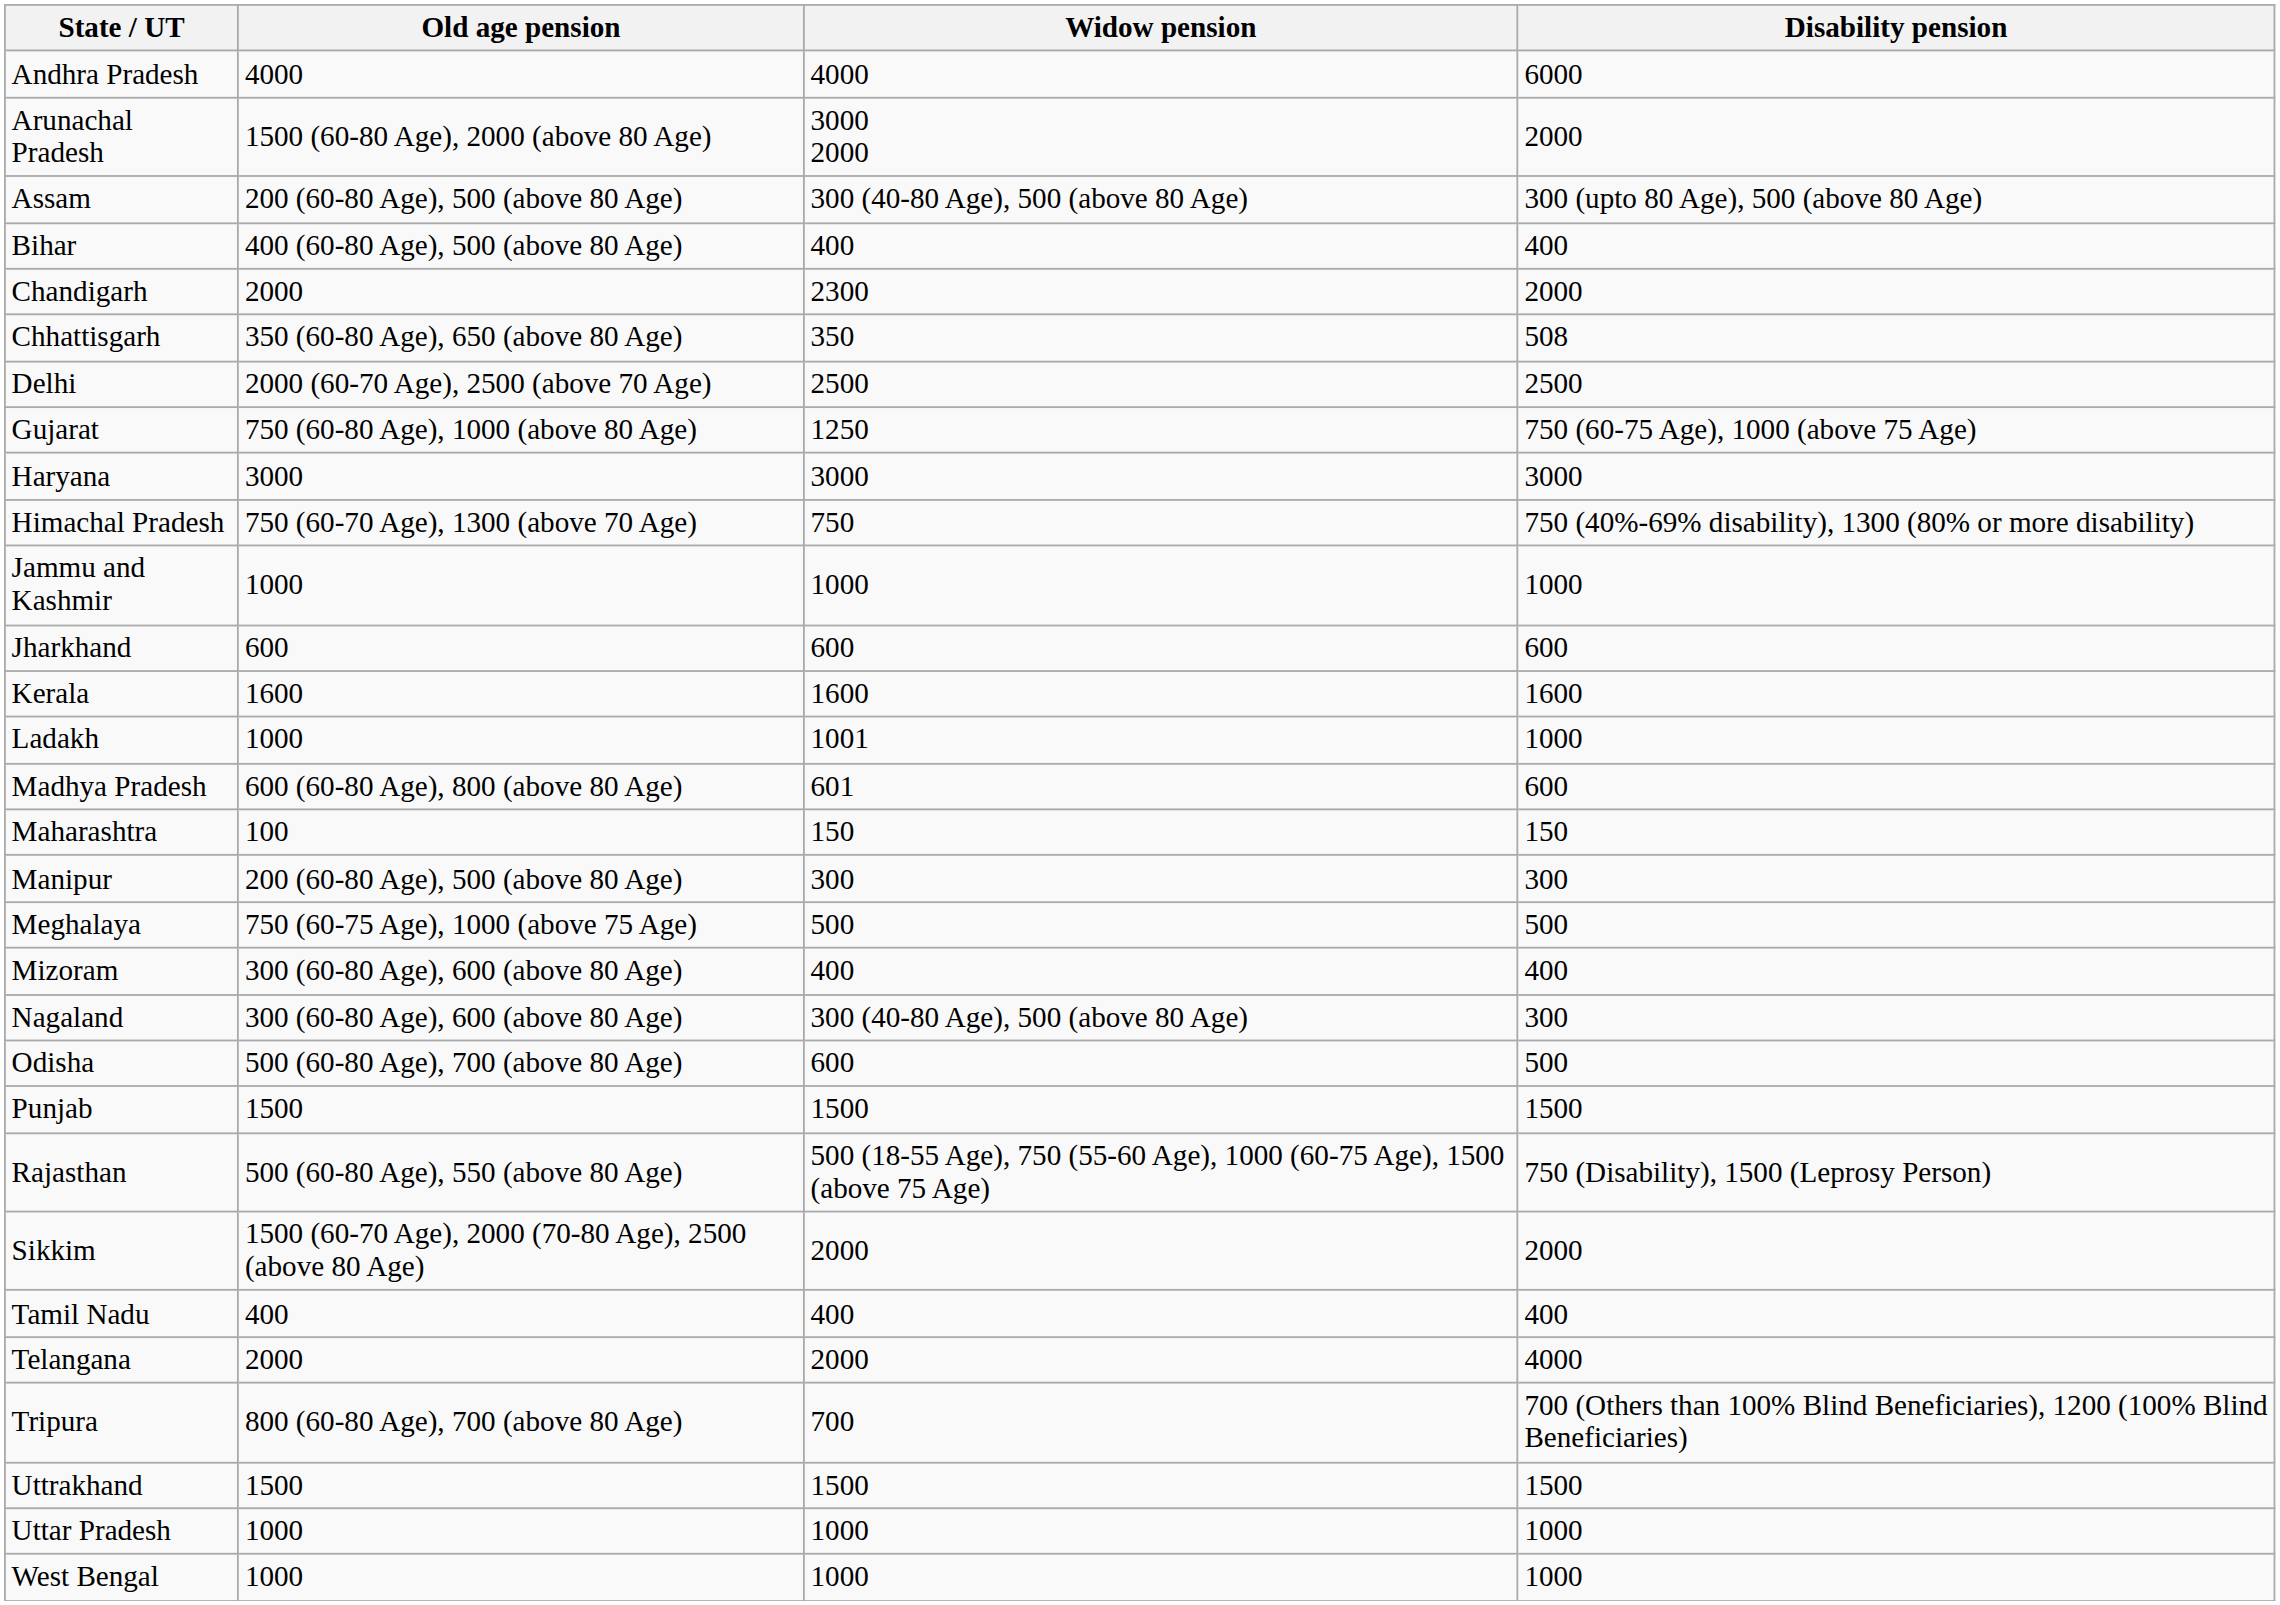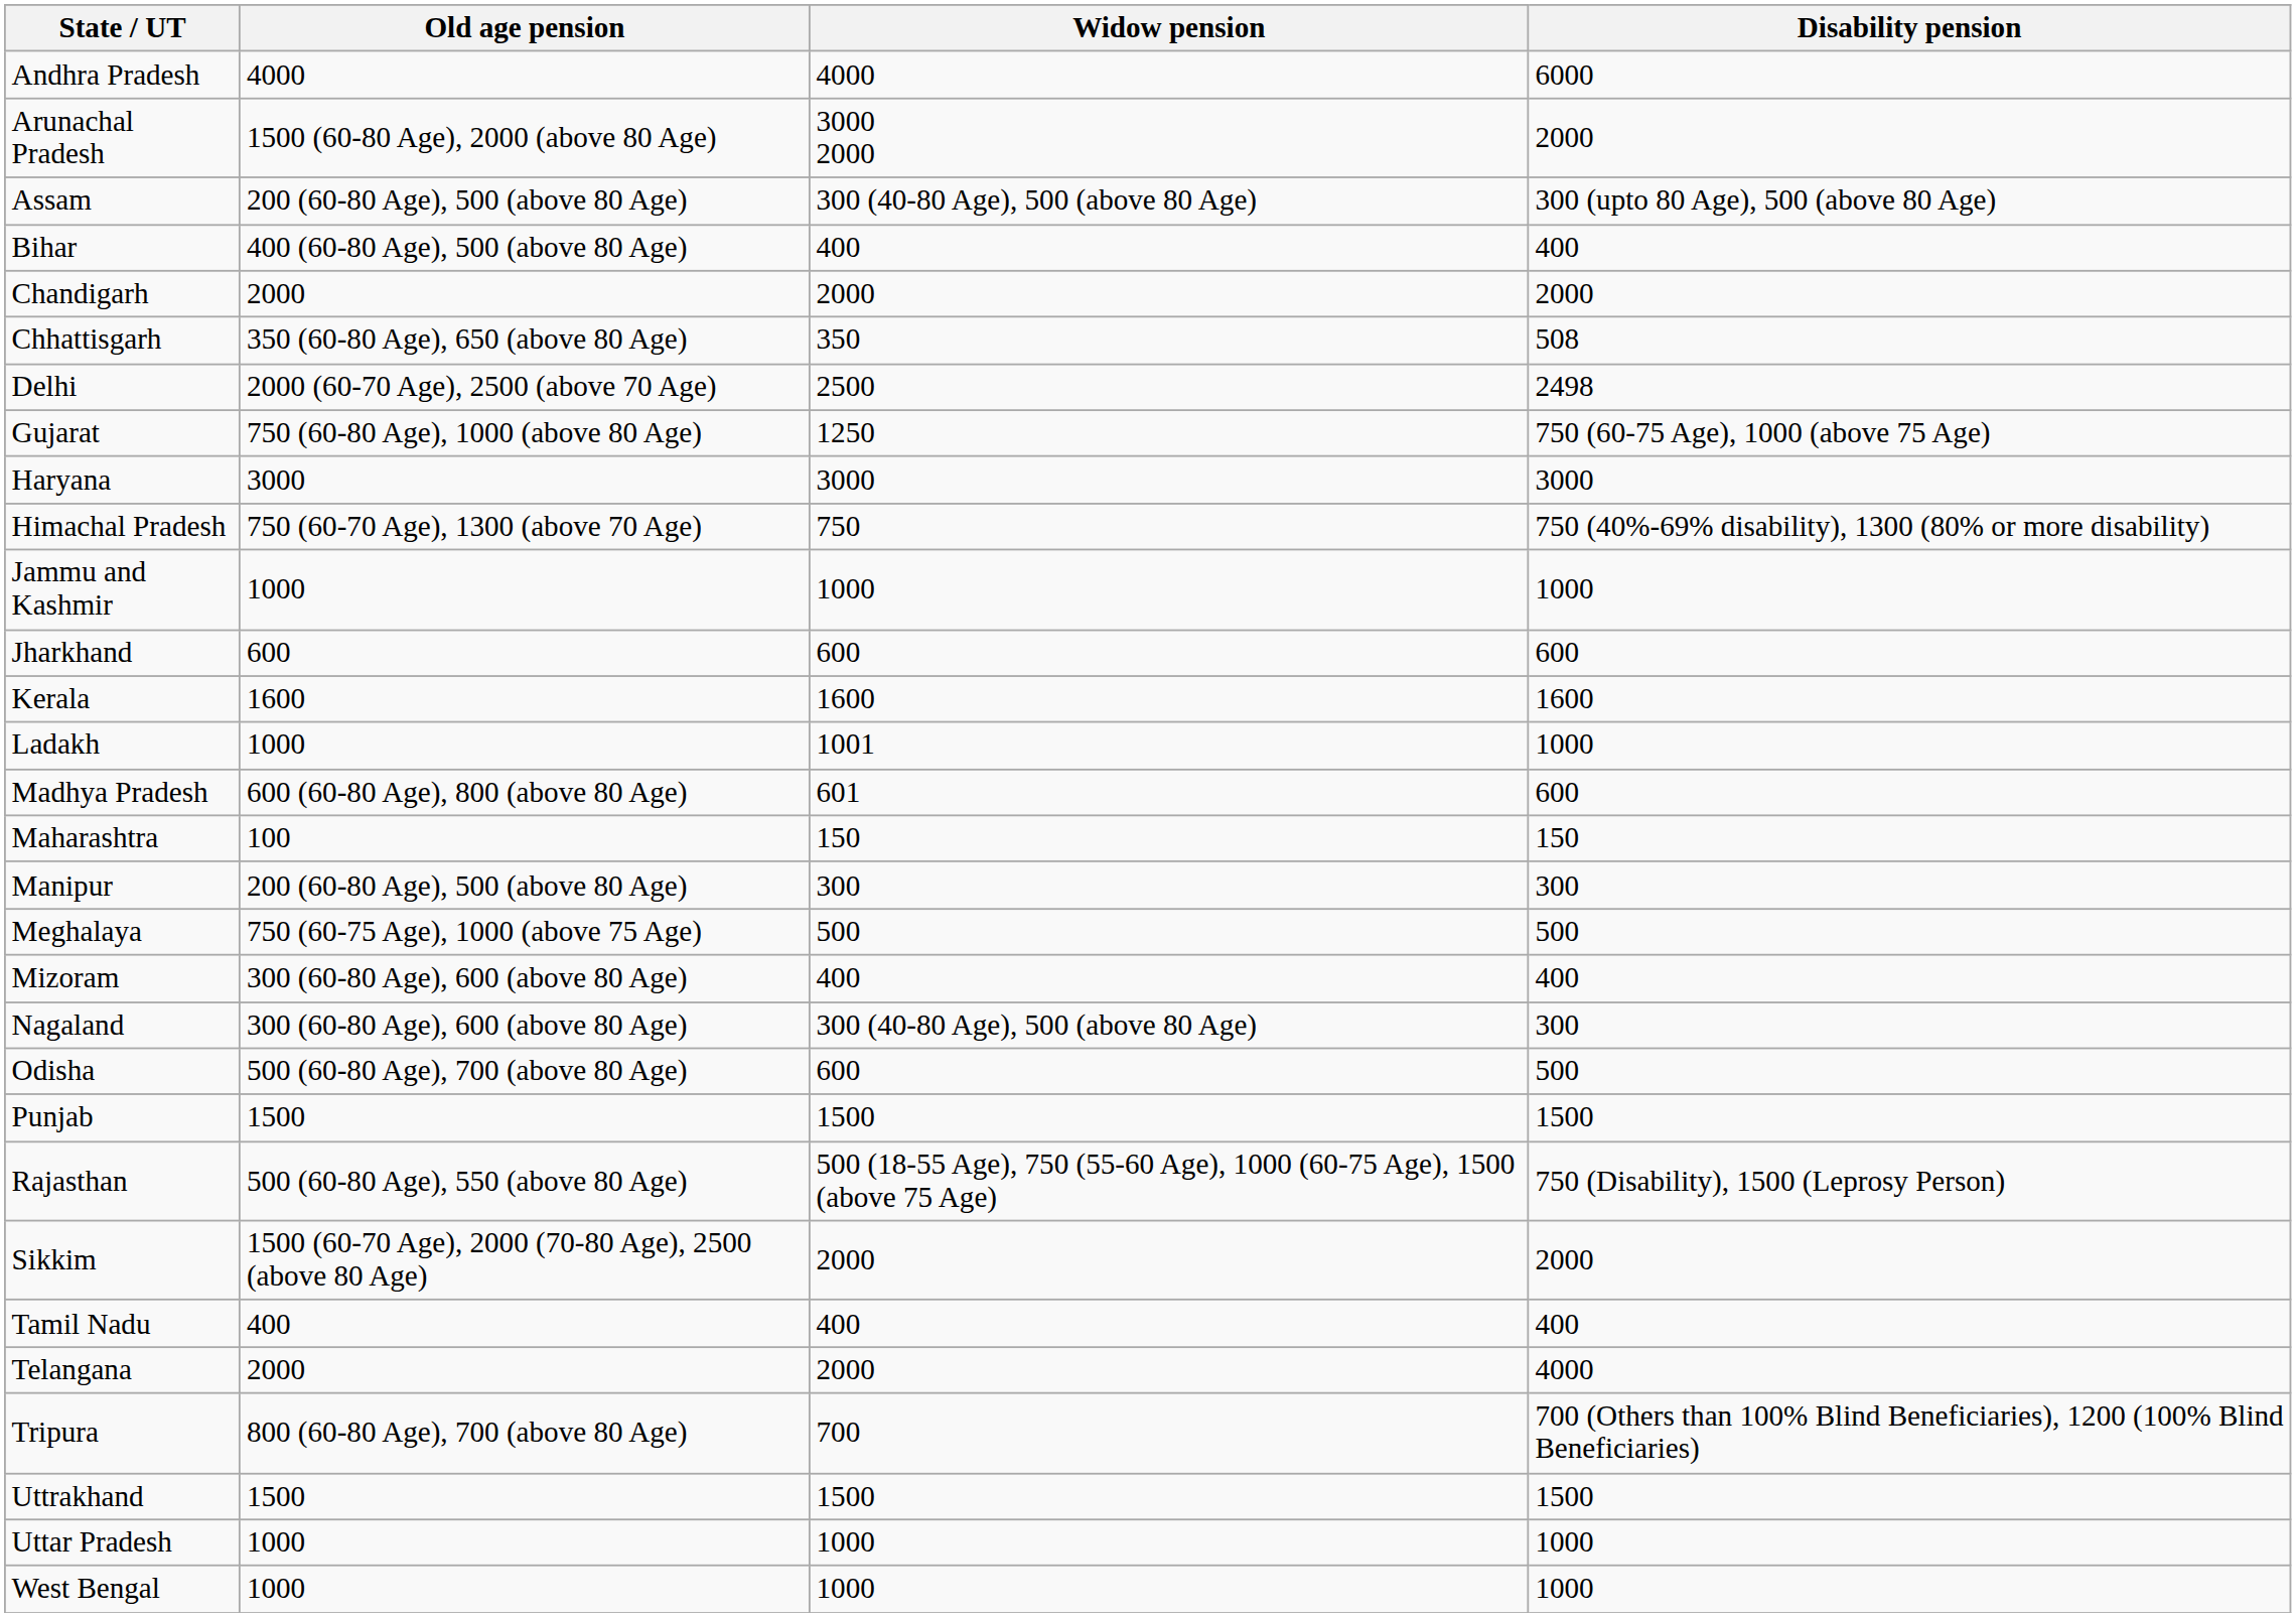Chandigarh | Widow pension: 2300 -> 2000
Delhi | Disability pension: 2500 -> 2498
